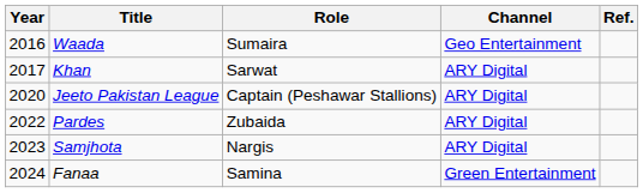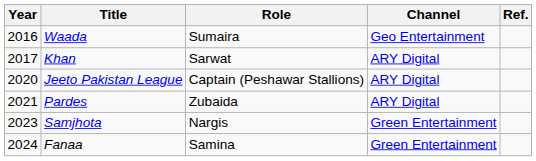Pardes | Year: 2022 -> 2021
Samjhota | Channel: ARY Digital -> Green Entertainment
